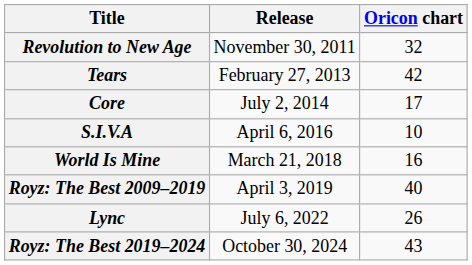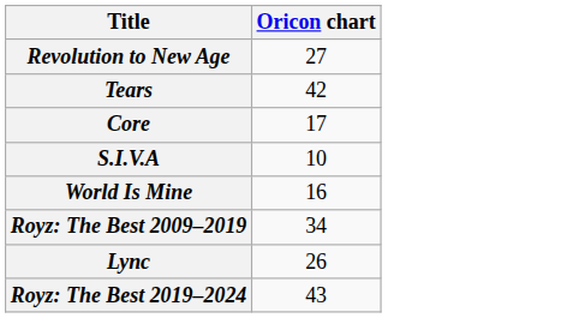- column: Release | November 30, 2011 | February 27, 2013 | July 2, 2014 | April 6, 2016 | March 21, 2018 | April 3, 2019 | July 6, 2022 | October 30, 2024
Revolution to New Age | Oricon chart: 32 -> 27
Royz: The Best 2009–2019 | Oricon chart: 40 -> 34
